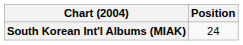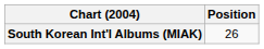South Korean Int'l Albums (MIAK) | Position: 24 -> 26
